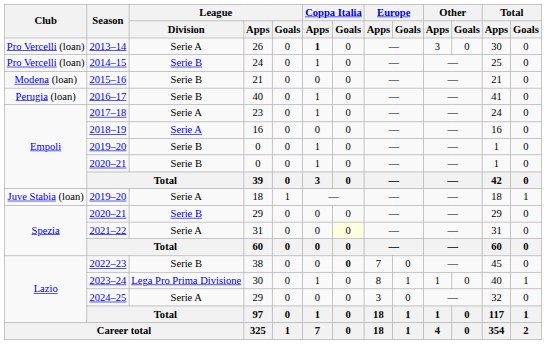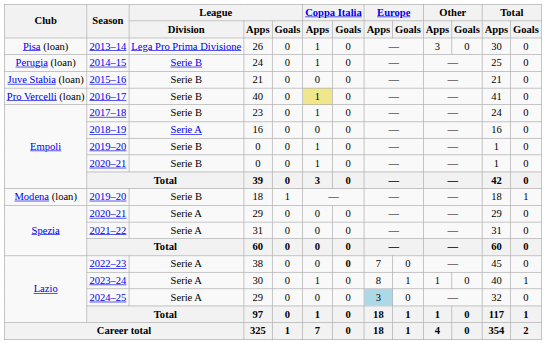2013–14 | Club: Pro Vercelli (loan) -> Pisa (loan)
2013–14 | League / Division: Serie A -> Lega Pro Prima Divisione
2013–14 | Coppa Italia / Apps: bold -> normal
2014–15 | Club: Pro Vercelli (loan) -> Perugia (loan)
2015–16 | Club: Modena (loan) -> Juve Stabia (loan)
2016–17 | Club: Perugia (loan) -> Pro Vercelli (loan)
2016–17 | Coppa Italia / Apps: no background -> khaki background
2017–18 | League / Division: Serie A -> Serie B
2019–20 / 18 | Club: Juve Stabia (loan) -> Modena (loan)
2019–20 / 18 | League / Division: Serie A -> Serie B
2020–21 / 29 | League / Division: Serie B -> Serie A
2021–22 | Coppa Italia / Goals: lightyellow background -> no background
2022–23 | League / Division: Serie B -> Serie A
2023–24 | League / Division: Lega Pro Prima Divisione -> Serie A
2024–25 | Europe / Apps: no background -> lightblue background
